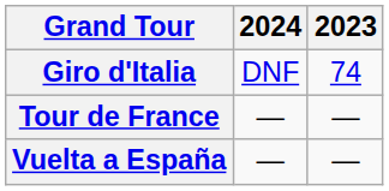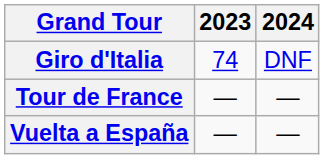columns swapped: 2023 <-> 2024
